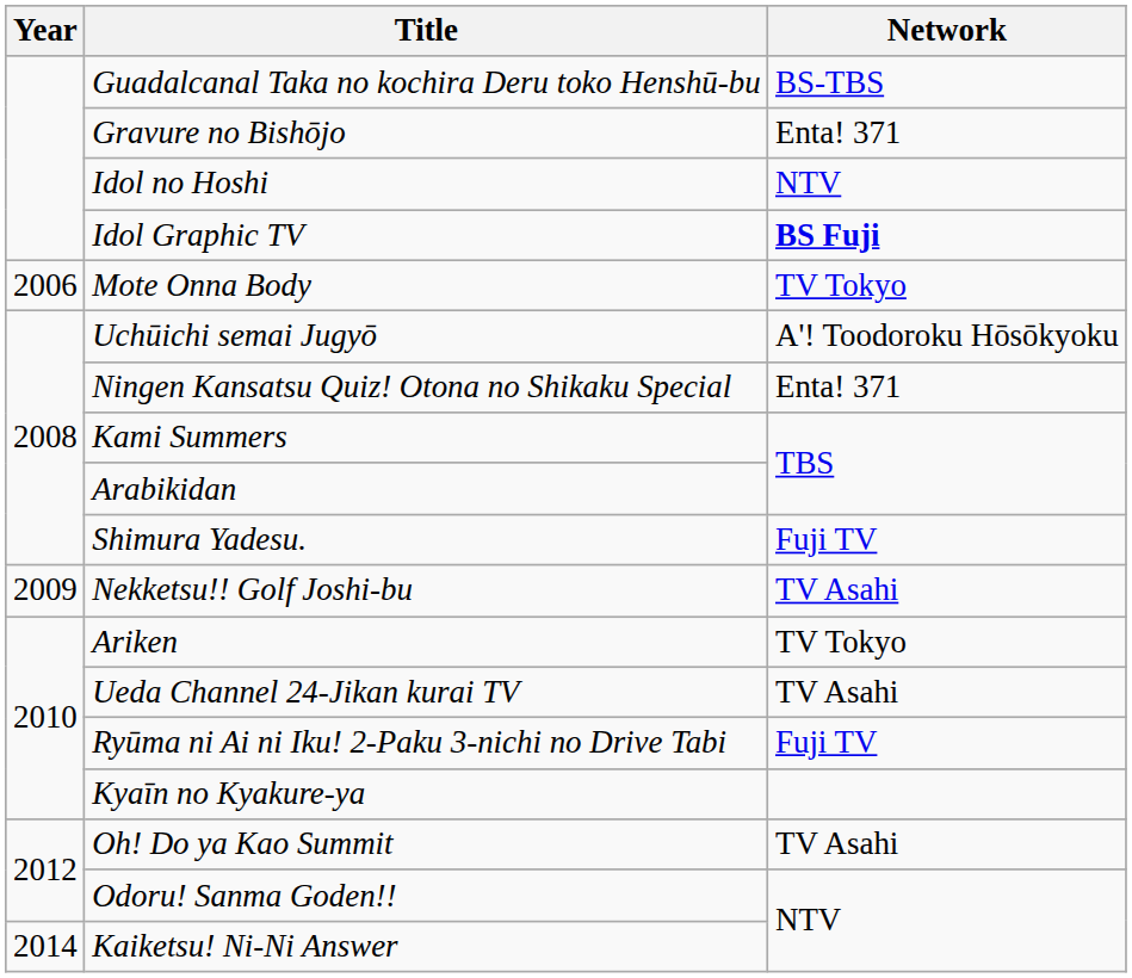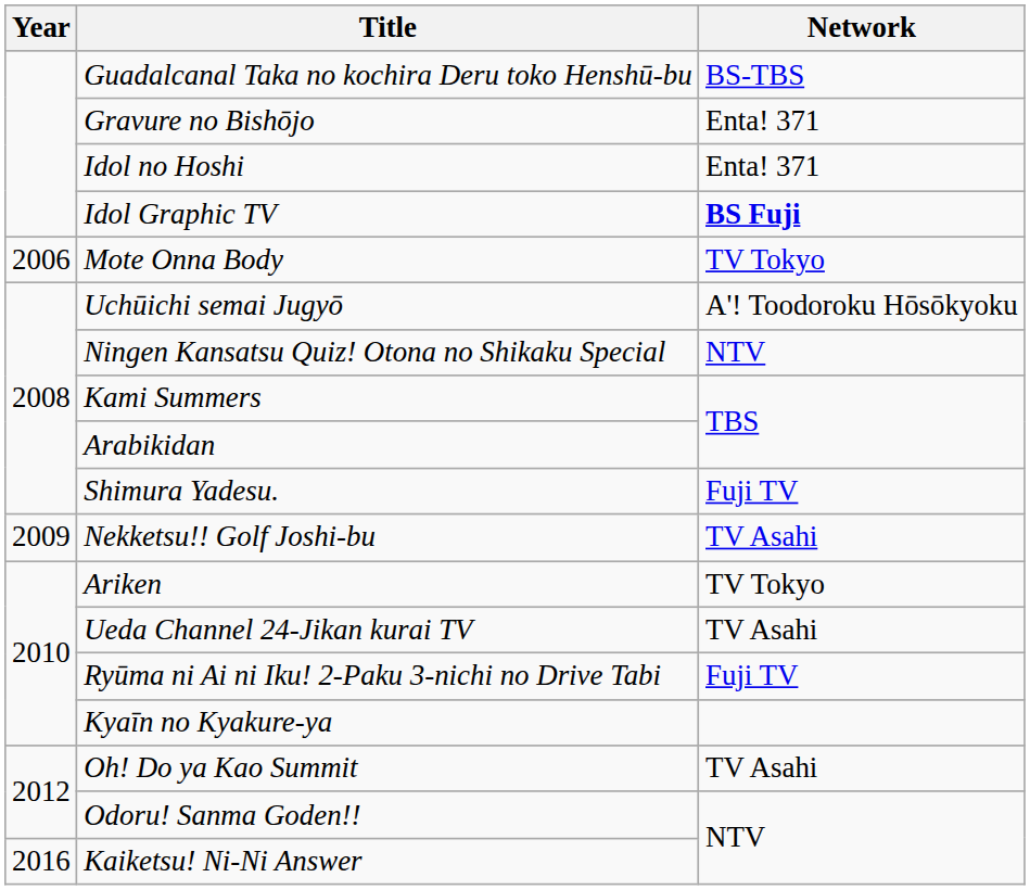Idol no Hoshi | Network: NTV -> Enta! 371
Ningen Kansatsu Quiz! Otona no Shikaku Special | Network: Enta! 371 -> NTV
Kaiketsu! Ni-Ni Answer | Year: 2014 -> 2016
